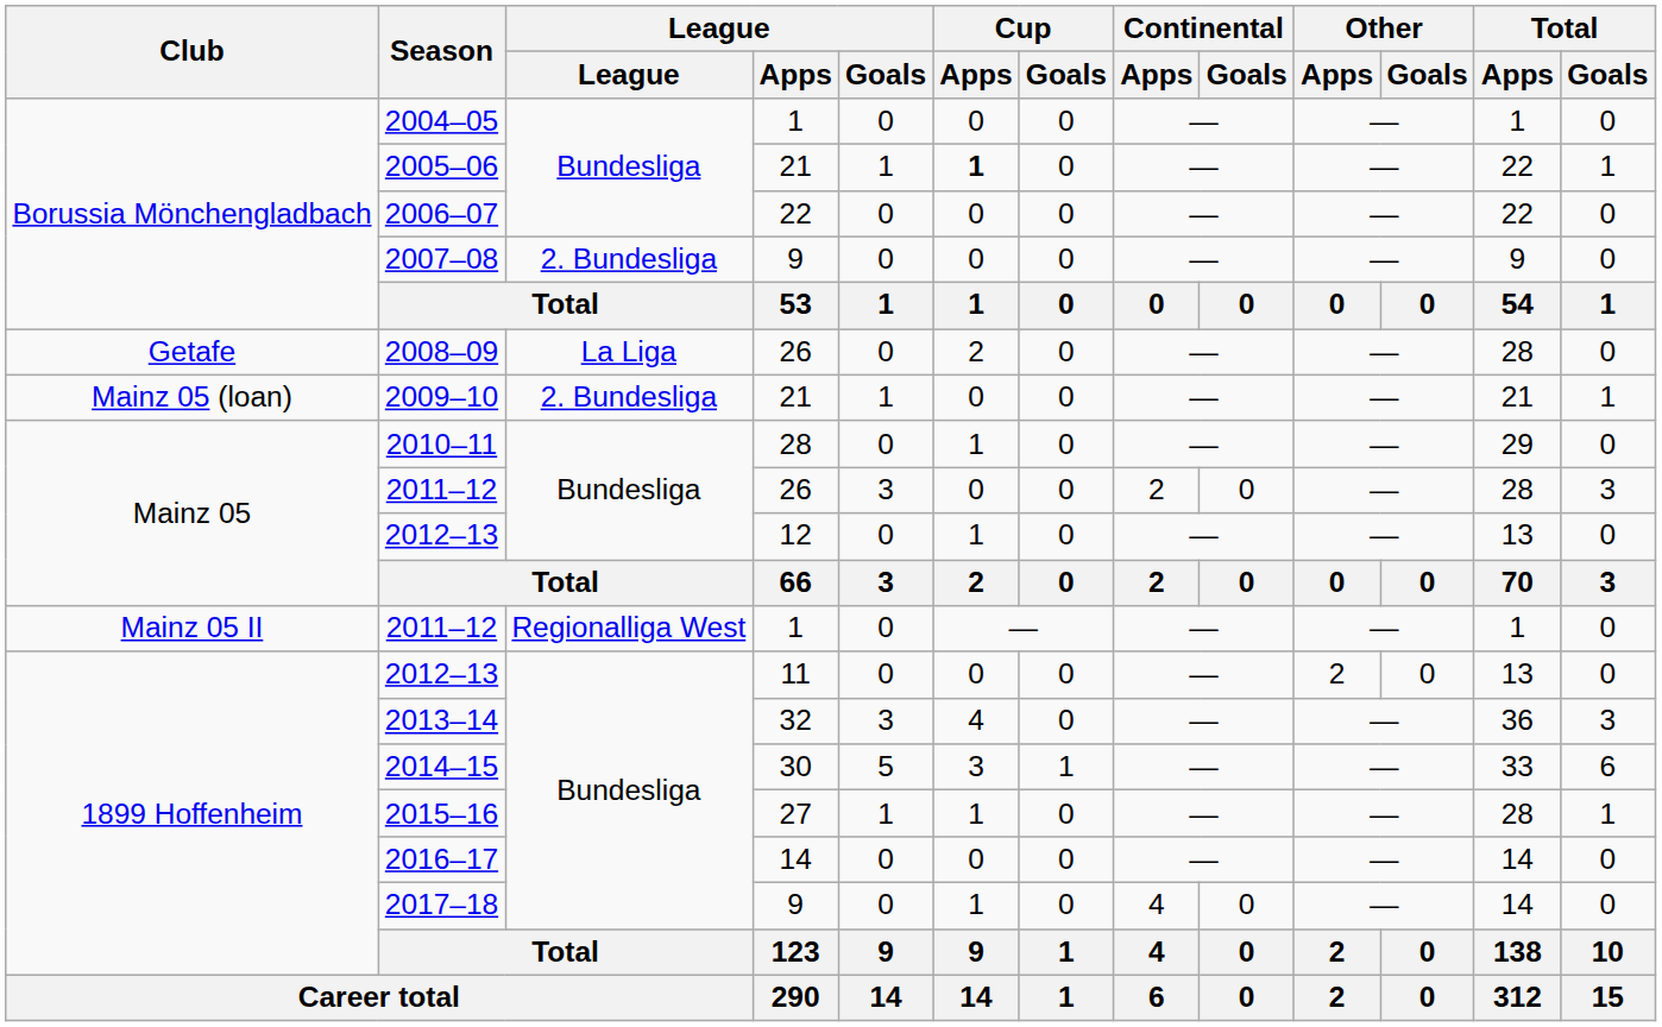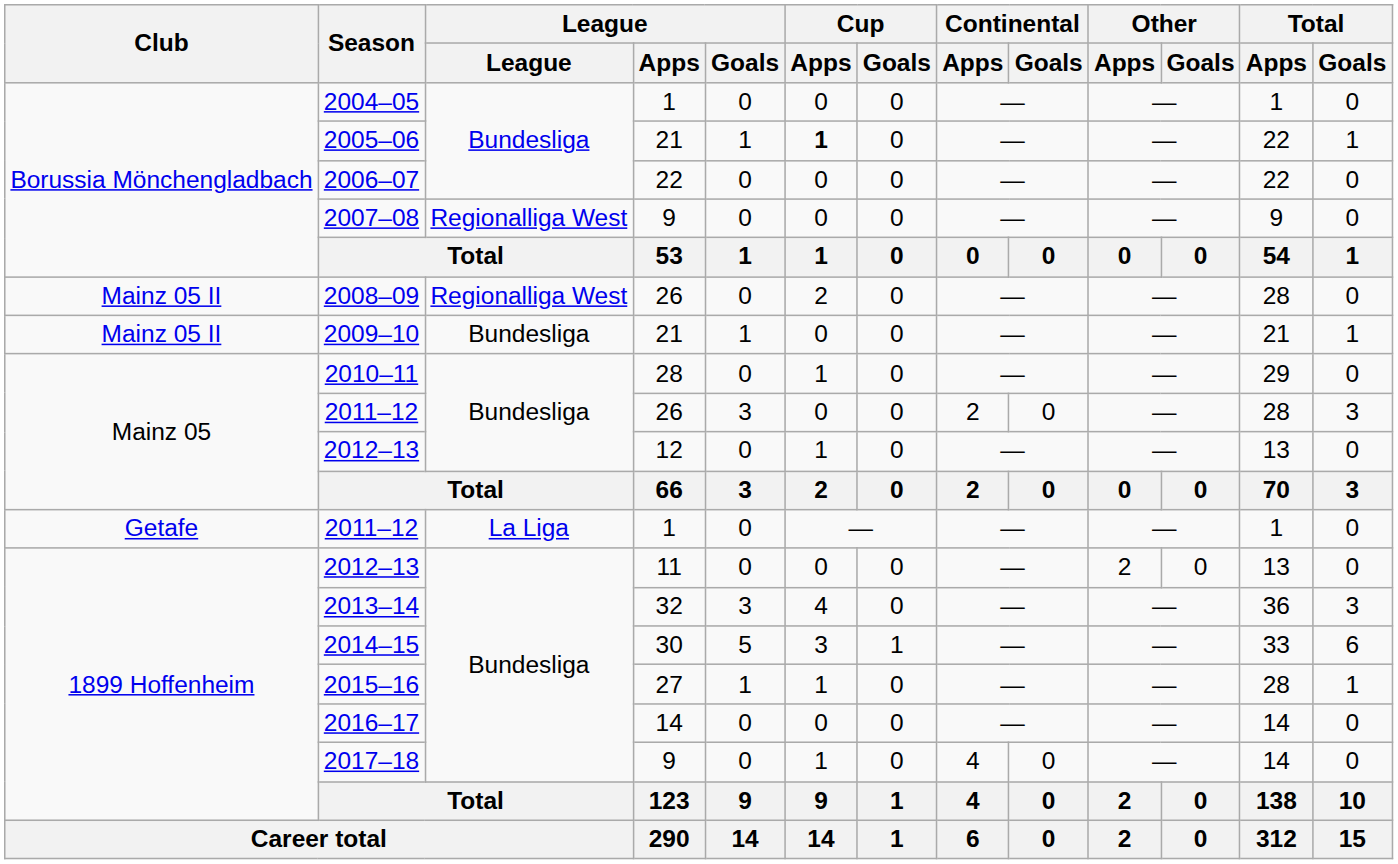2007–08 | League: 2. Bundesliga -> Regionalliga West
2008–09 | Club: Getafe -> Mainz 05 II
2008–09 | League: La Liga -> Regionalliga West
2009–10 | Club: Mainz 05 (loan) -> Mainz 05 II
2009–10 | League: 2. Bundesliga -> Bundesliga
2011–12 / 1 | Club: Mainz 05 II -> Getafe
2011–12 / 1 | League: Regionalliga West -> La Liga
